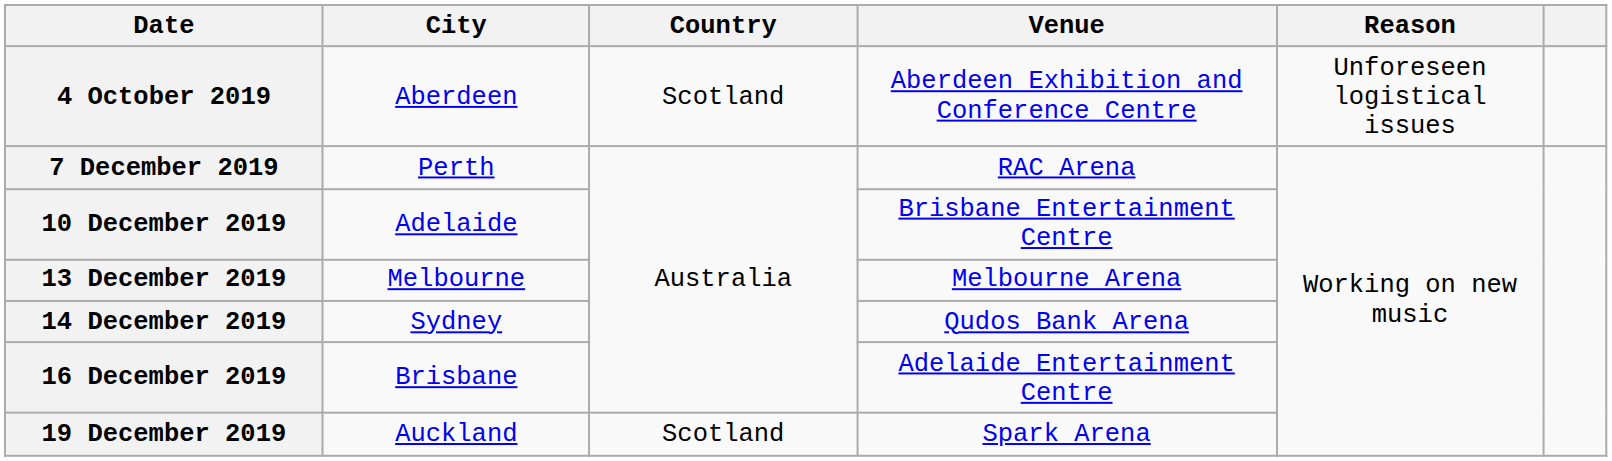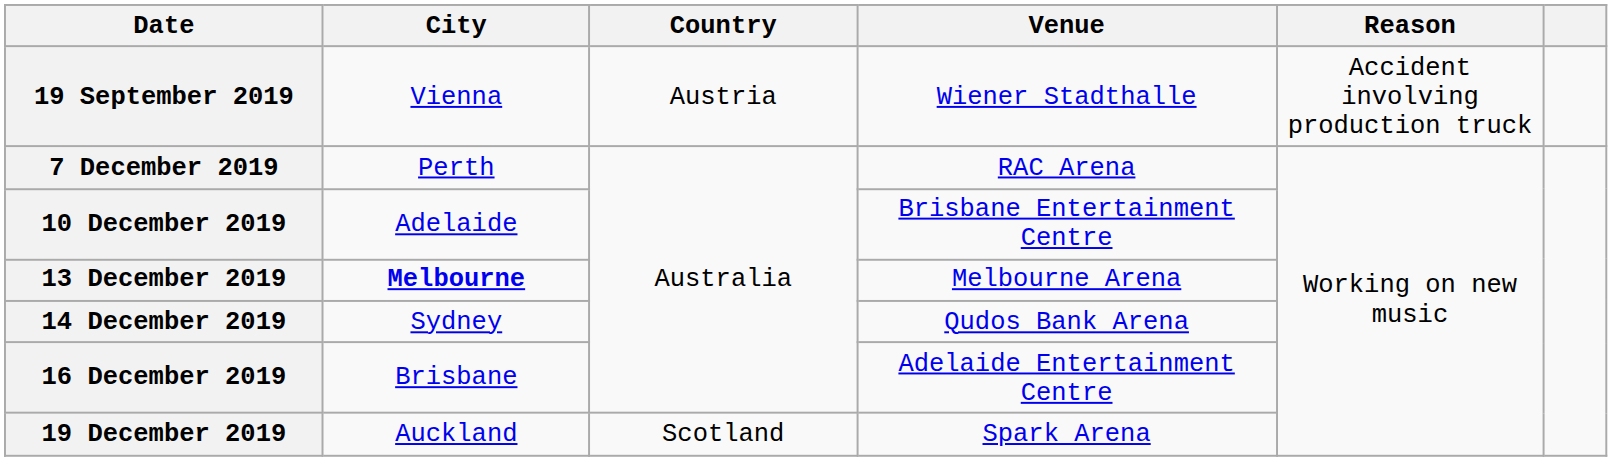+ row: 19 September 2019 | Vienna | Austria | Wiener Stadthalle | Accident involving production truck
- row: 4 October 2019 | Aberdeen | Scotland | Aberdeen Exhibition and Conference Centre | Unforeseen logistical issues
13 December 2019 | City: normal -> bold
